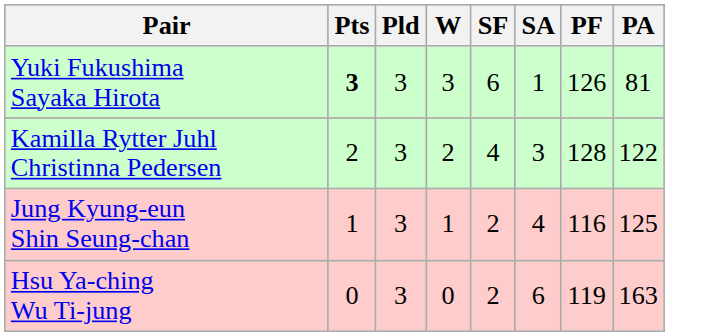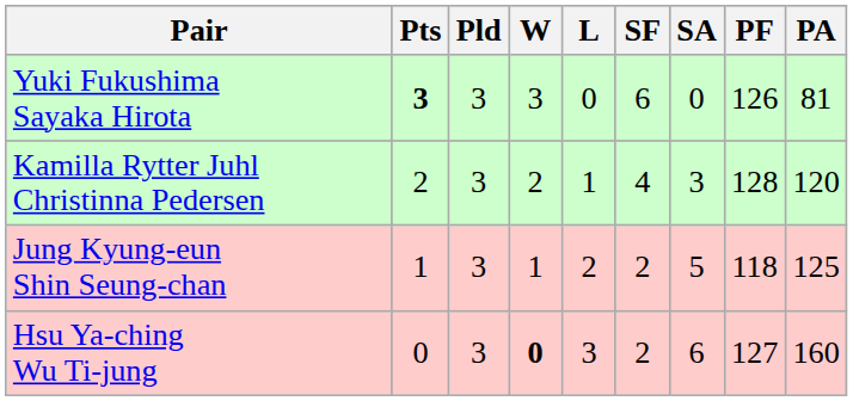+ column: L | 0 | 1 | 2 | 3
Yuki Fukushima Sayaka Hirota | SA: 1 -> 0
Kamilla Rytter Juhl Christinna Pedersen | PA: 122 -> 120
Jung Kyung-eun Shin Seung-chan | SA: 4 -> 5
Jung Kyung-eun Shin Seung-chan | PF: 116 -> 118
Hsu Ya-ching Wu Ti-jung | W: normal -> bold
Hsu Ya-ching Wu Ti-jung | PF: 119 -> 127
Hsu Ya-ching Wu Ti-jung | PA: 163 -> 160
